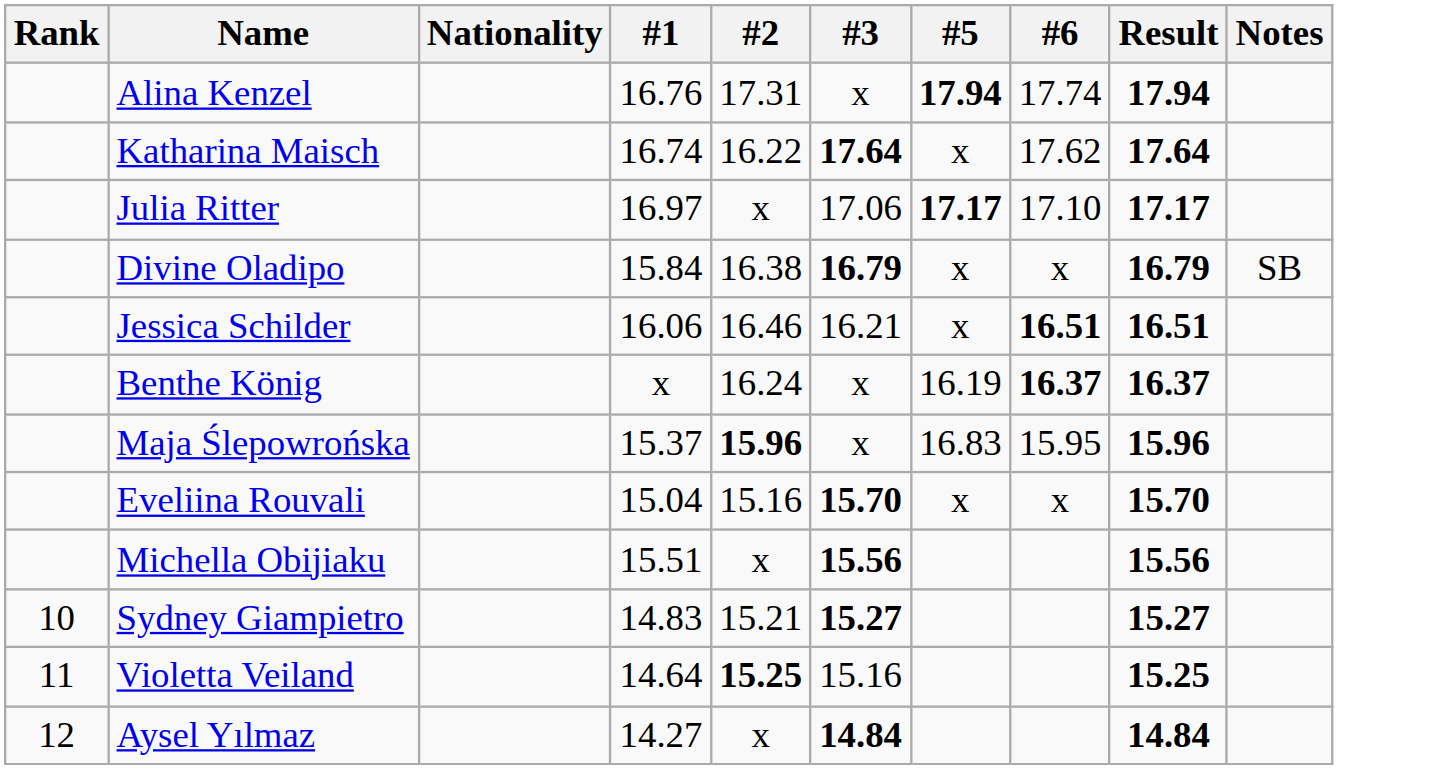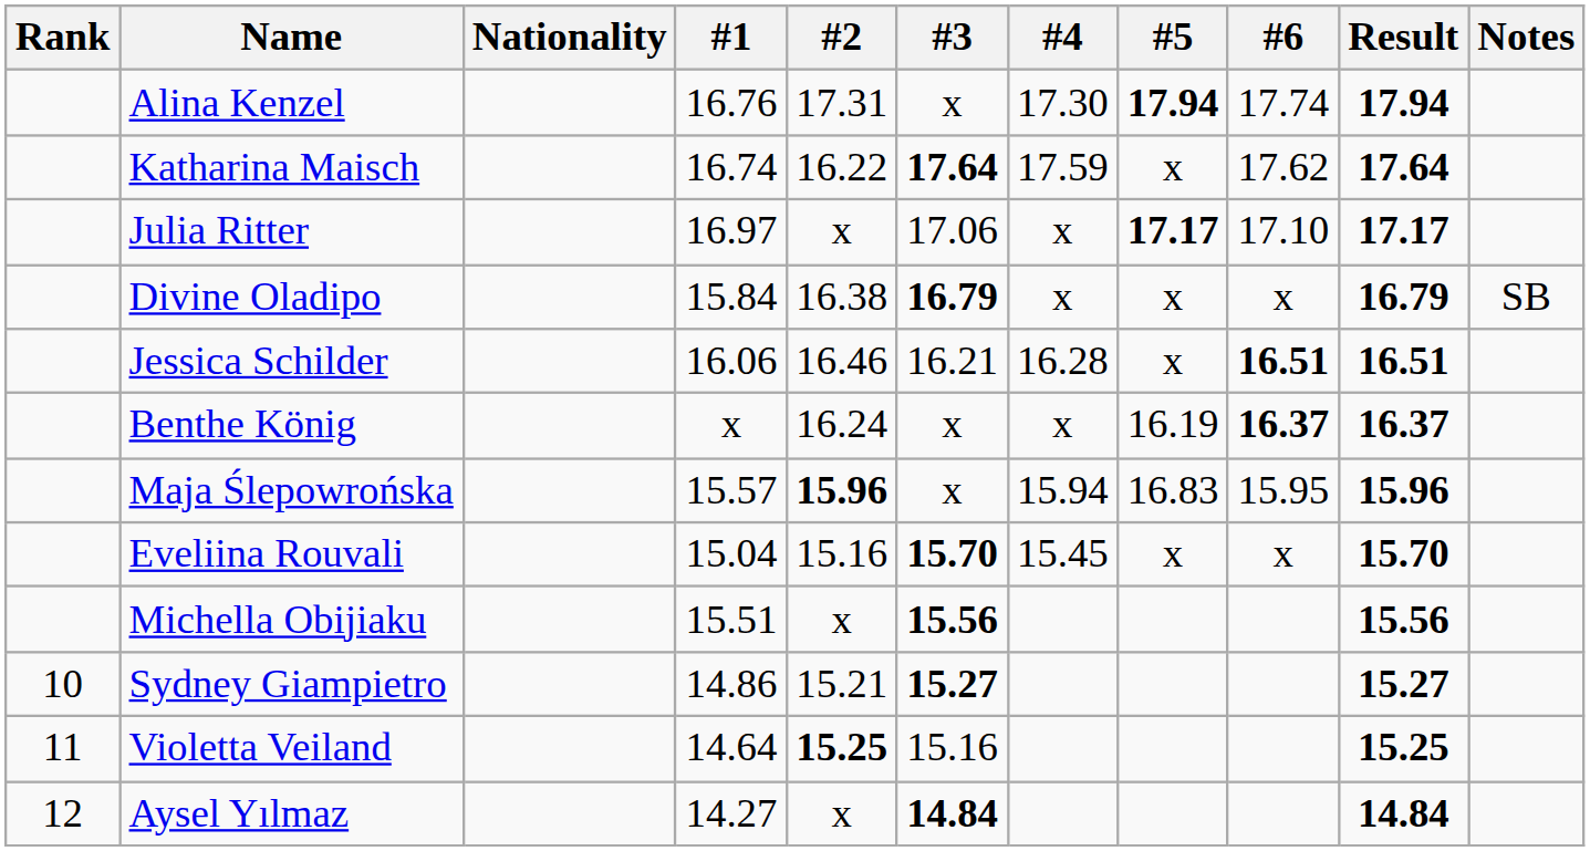+ column: #4 | 17.30 | 17.59 | x | x | 16.28 | x | 15.94 | 15.45
Maja Ślepowrońska | #1: 15.37 -> 15.57
Sydney Giampietro | #1: 14.83 -> 14.86
